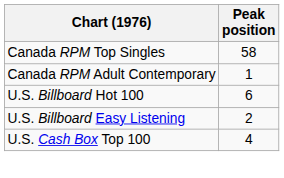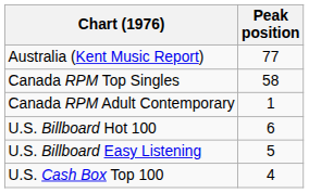+ row: Australia (Kent Music Report) | 77
U.S. Billboard Easy Listening | Peak position: 2 -> 5
